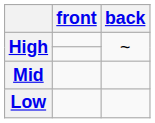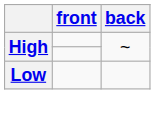- row: Mid
